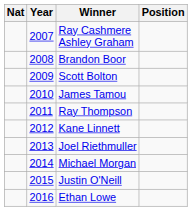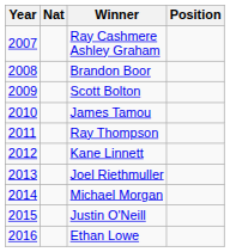columns swapped: Year <-> Nat
